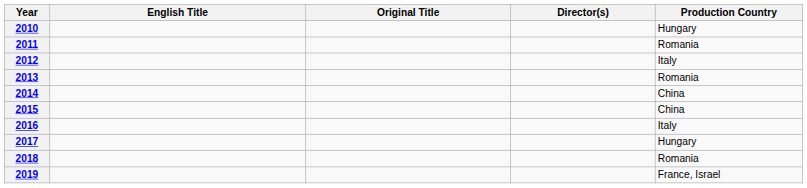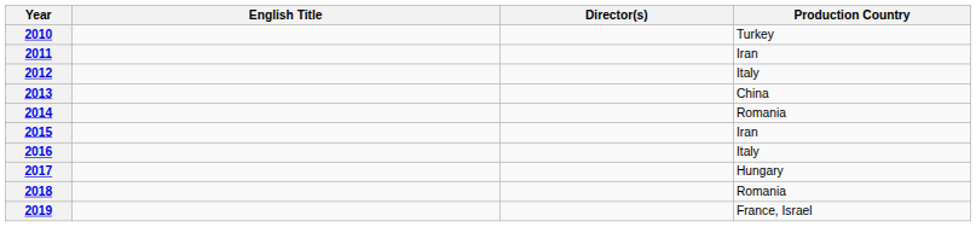- column: Original Title
2010 | Production Country: Hungary -> Turkey
2011 | Production Country: Romania -> Iran
2013 | Production Country: Romania -> China
2014 | Production Country: China -> Romania
2015 | Production Country: China -> Iran
